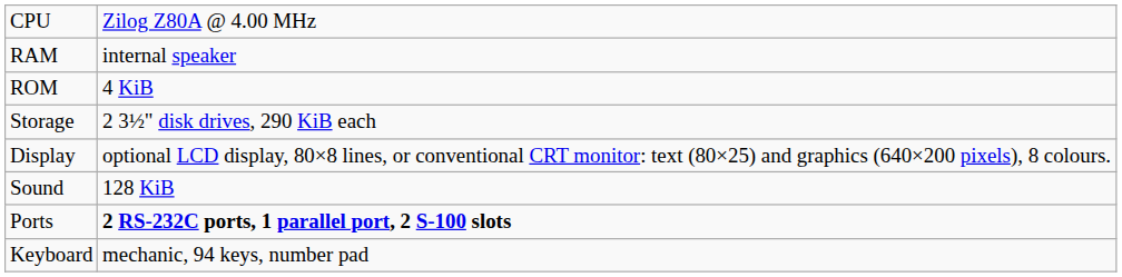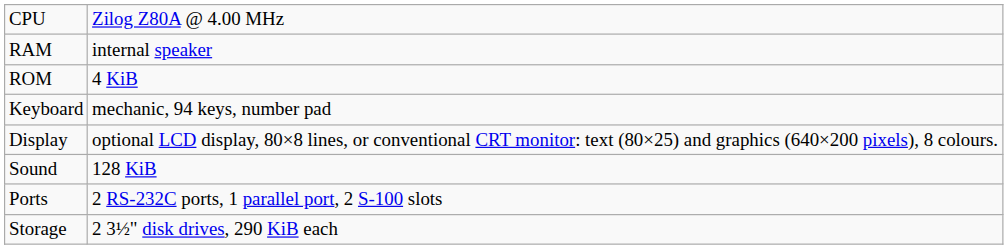rows swapped: Keyboard <-> Storage
Ports | column 2: bold -> normal
